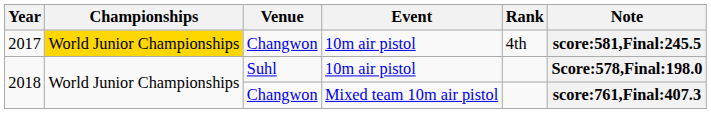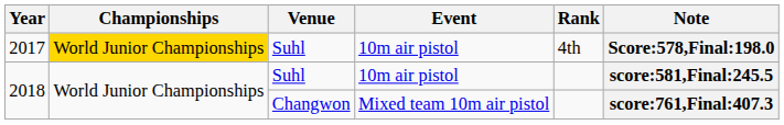2017 | Venue: Changwon -> Suhl
2017 | Note: score:581,Final:245.5 -> Score:578,Final:198.0
2018 / 10m air pistol | Note: Score:578,Final:198.0 -> score:581,Final:245.5
